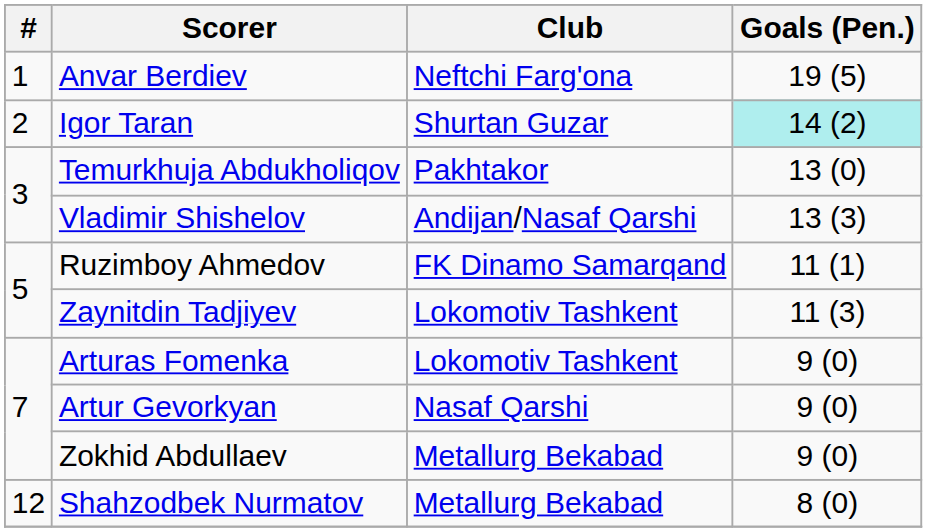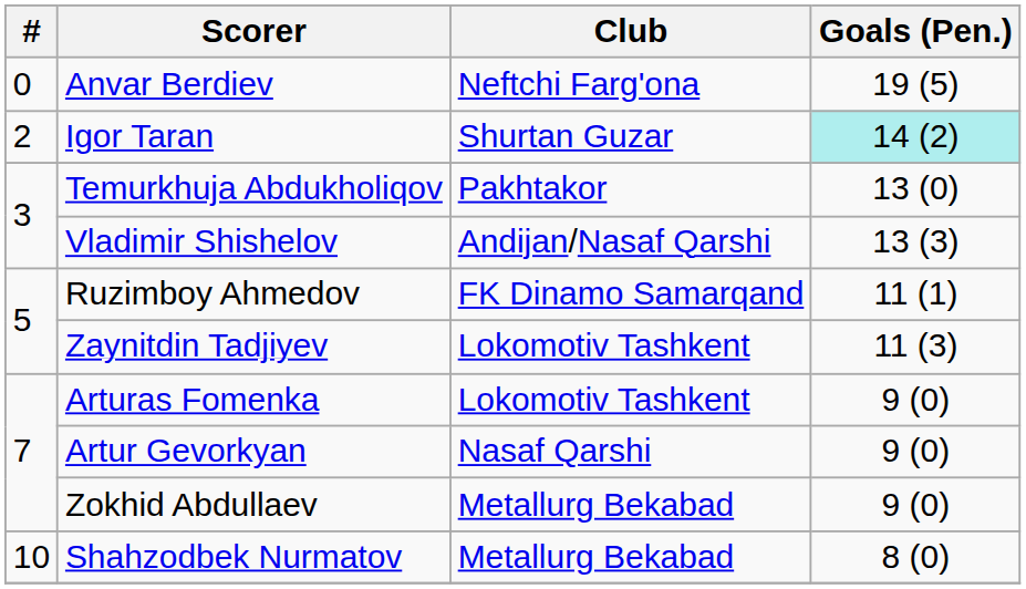Anvar Berdiev | #: 1 -> 0
Shahzodbek Nurmatov | #: 12 -> 10
